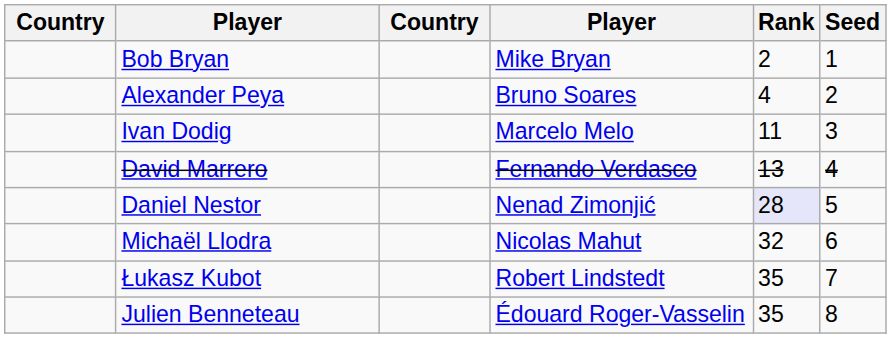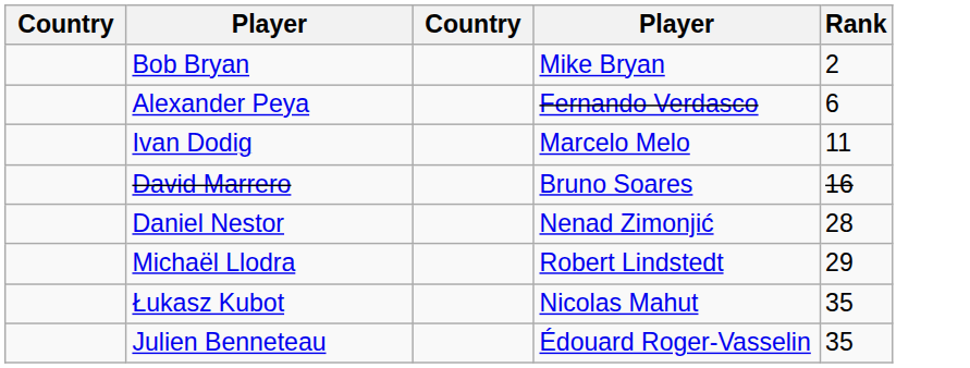- column: Seed | 1 | 2 | 3 | 4 | 5 | 6 | 7 | 8
Alexander Peya | column 4: Bruno Soares -> Fernando Verdasco
Alexander Peya | Rank: 4 -> 6
David Marrero | column 4: Fernando Verdasco -> Bruno Soares
David Marrero | Rank: 13 -> 16
Daniel Nestor | Rank: lavender background -> no background
Michaël Llodra | column 4: Nicolas Mahut -> Robert Lindstedt
Michaël Llodra | Rank: 32 -> 29
Łukasz Kubot | column 4: Robert Lindstedt -> Nicolas Mahut
